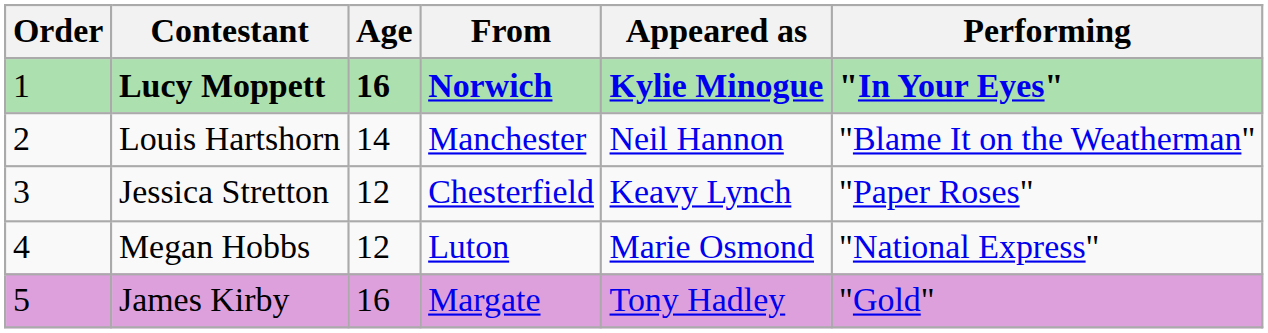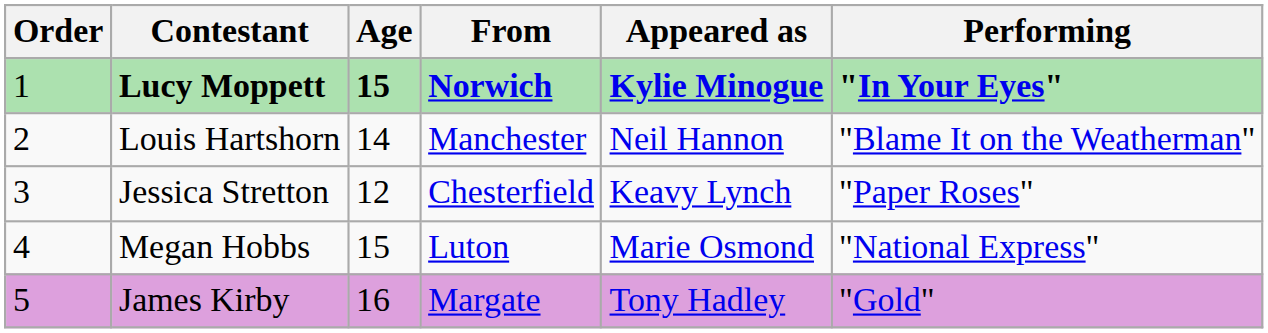Lucy Moppett | Age: 16 -> 15
Megan Hobbs | Age: 12 -> 15
